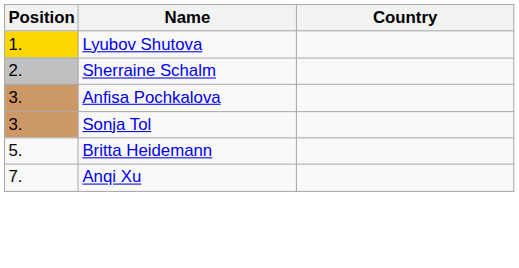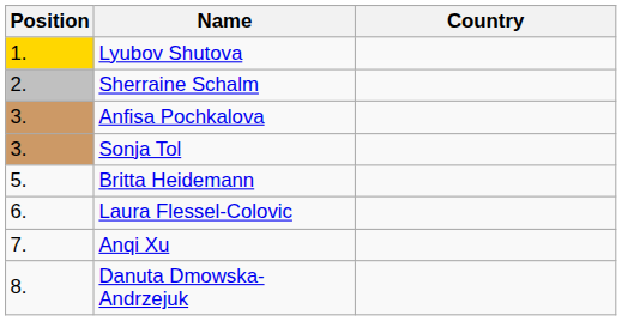+ row: 6. | Laura Flessel-Colovic
+ row: 8. | Danuta Dmowska-Andrzejuk
